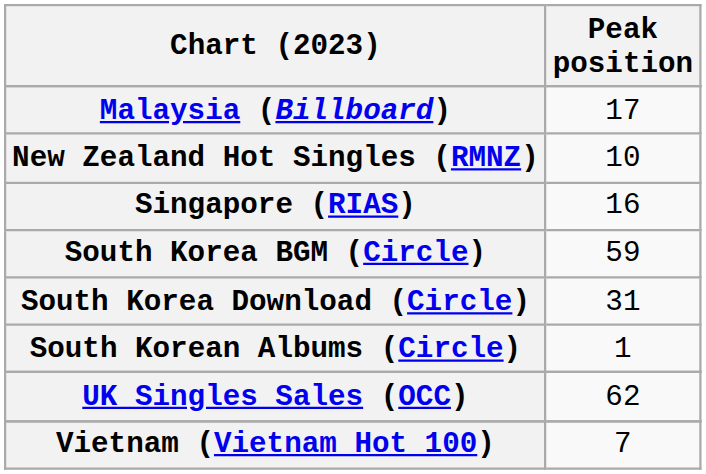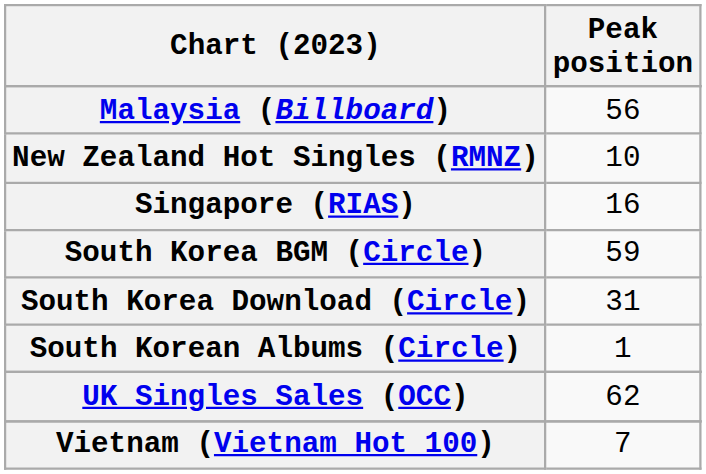Malaysia (Billboard) | Peak position: 17 -> 56
